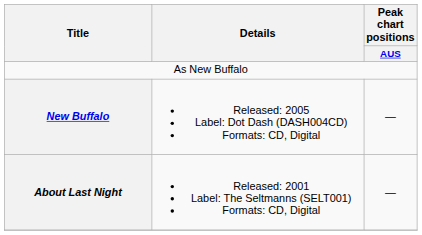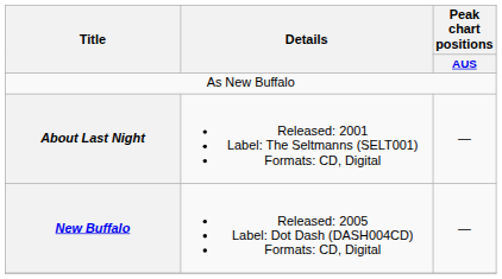rows swapped: About Last Night <-> New Buffalo
